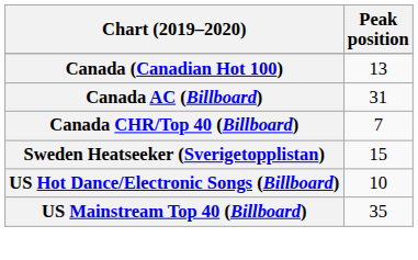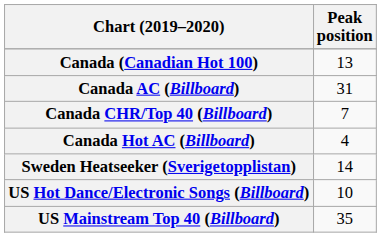+ row: Canada Hot AC (Billboard) | 4
Sweden Heatseeker (Sverigetopplistan) | Peak position: 15 -> 14
